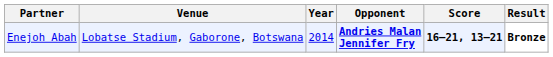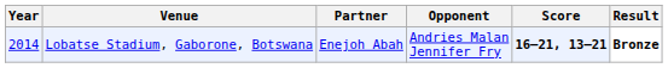columns swapped: Year <-> Partner
Lobatse Stadium, Gaborone, Botswana | Opponent: bold -> normal
